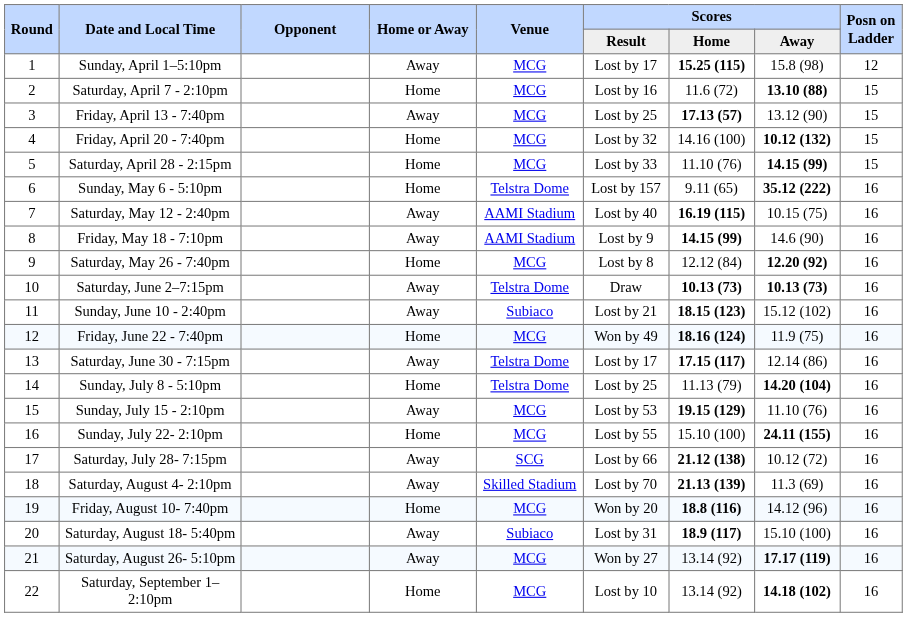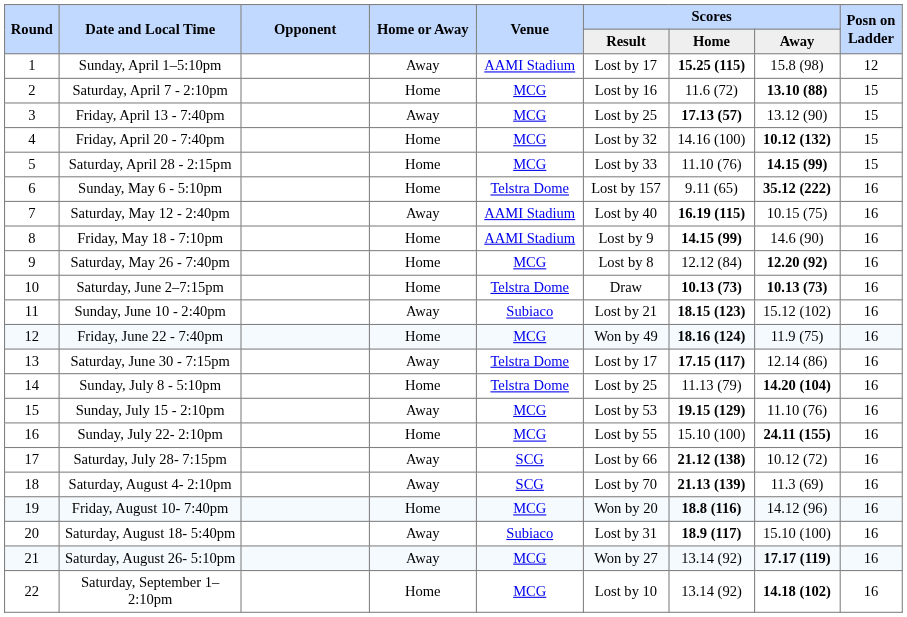Sunday, April 1–5:10pm | Venue: MCG -> AAMI Stadium
Friday, May 18 - 7:10pm | Home or Away: Away -> Home
Saturday, June 2–7:15pm | Home or Away: Away -> Home
Saturday, August 4- 2:10pm | Venue: Skilled Stadium -> SCG
